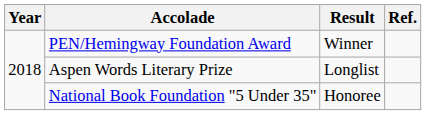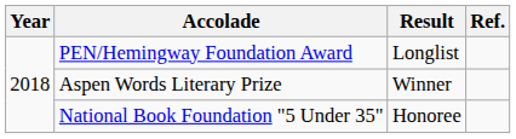PEN/Hemingway Foundation Award | Result: Winner -> Longlist
Aspen Words Literary Prize | Result: Longlist -> Winner
